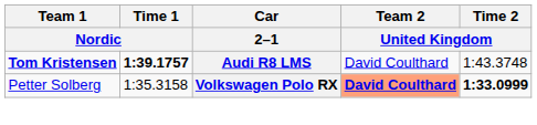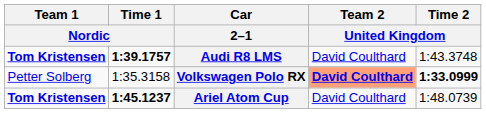+ row: Tom Kristensen | 1:45.1237 | Ariel Atom Cup | David Coulthard | 1:48.0739
